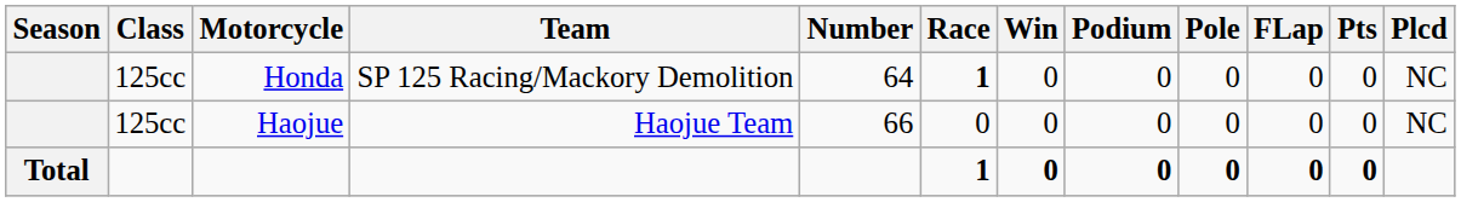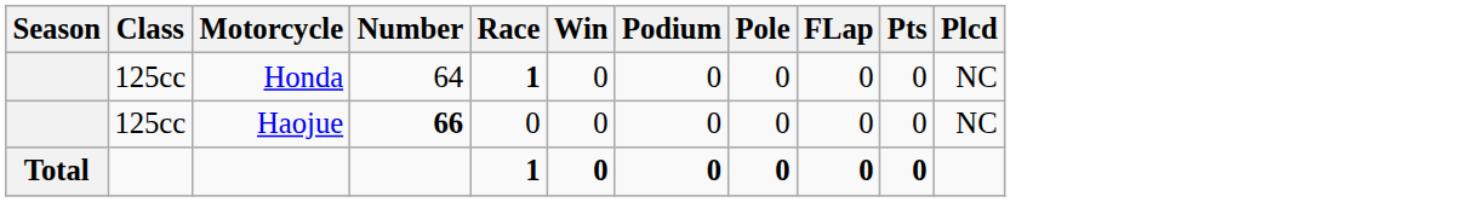- column: Team | SP 125 Racing/Mackory Demolition | Haojue Team
Haojue | Number: normal -> bold
